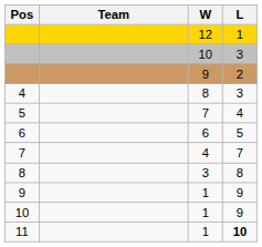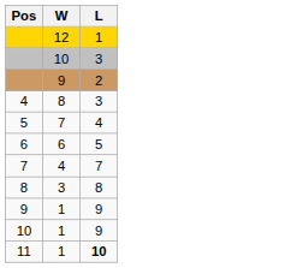- column: Team
